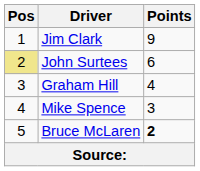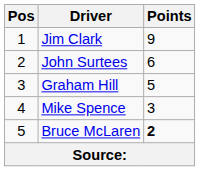John Surtees | Pos: khaki background -> no background
Graham Hill | Points: 4 -> 5
